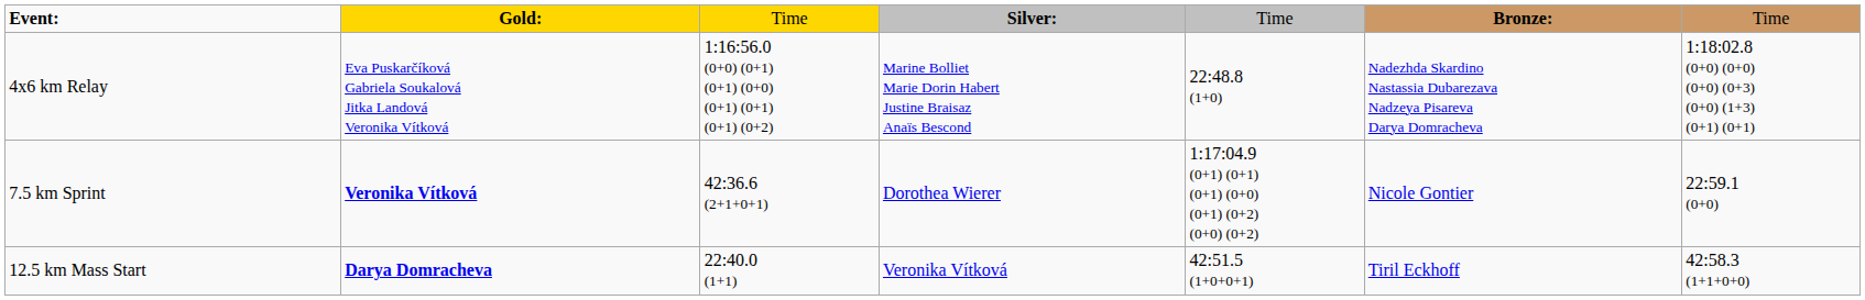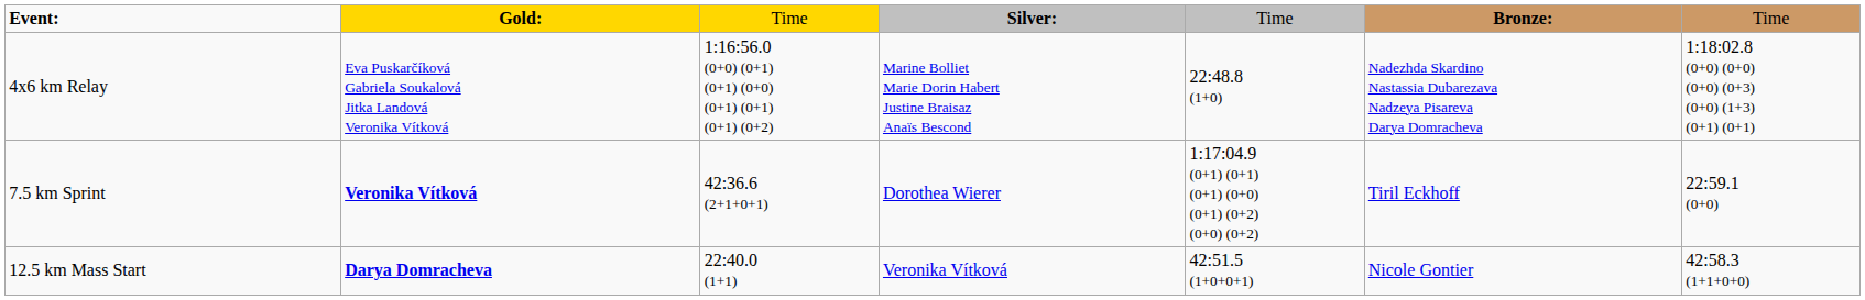7.5 km Sprint | column 6: Nicole Gontier -> Tiril Eckhoff
12.5 km Mass Start | column 6: Tiril Eckhoff -> Nicole Gontier
